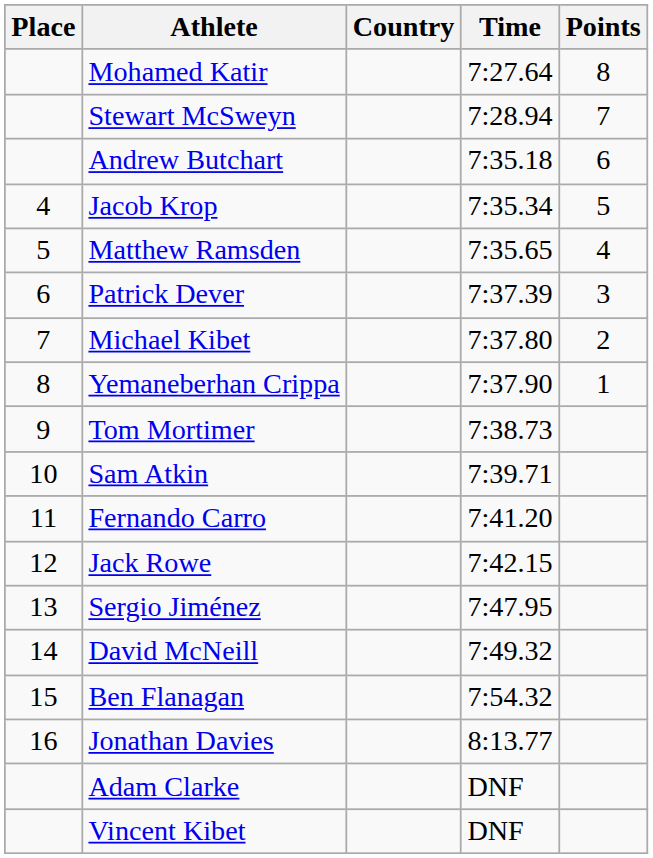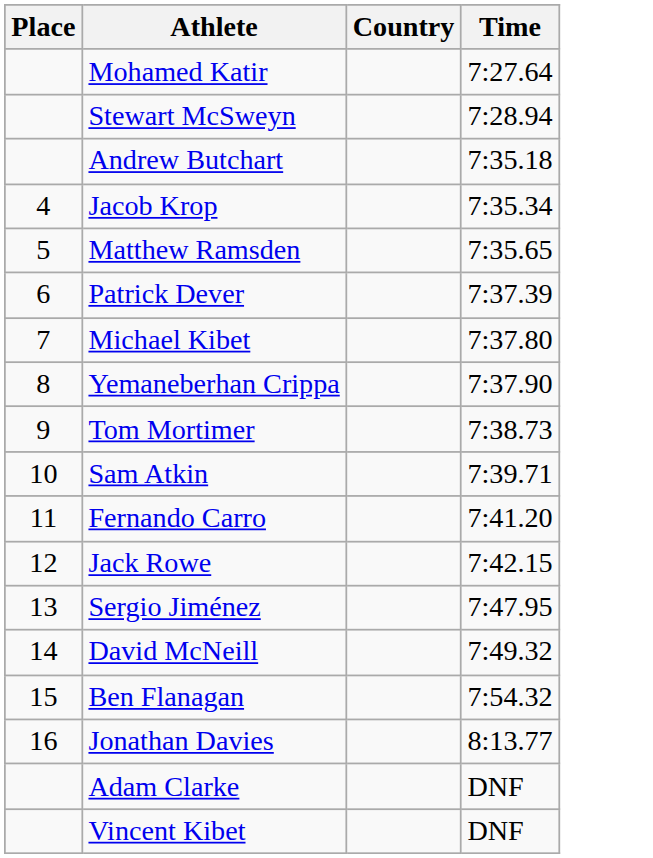- column: Points | 8 | 7 | 6 | 5 | 4 | 3 | 2 | 1
